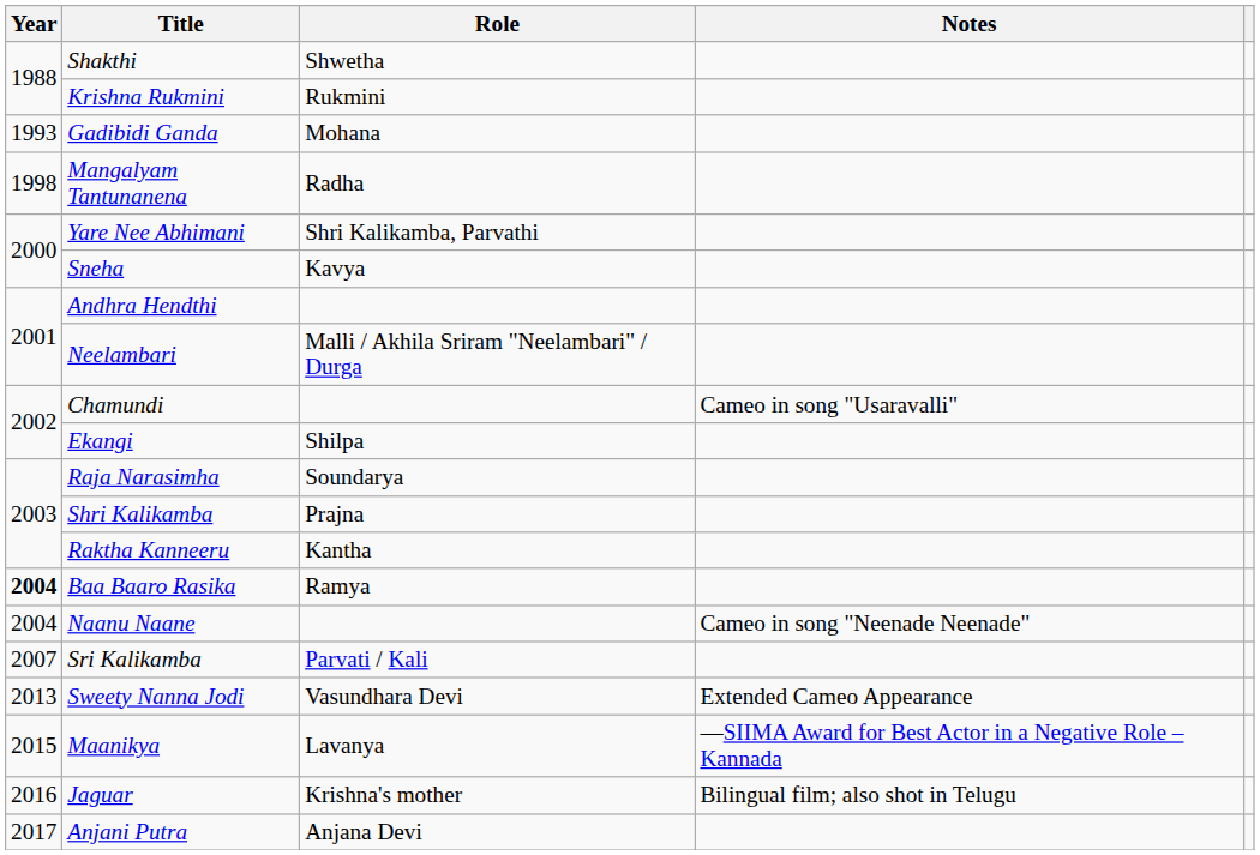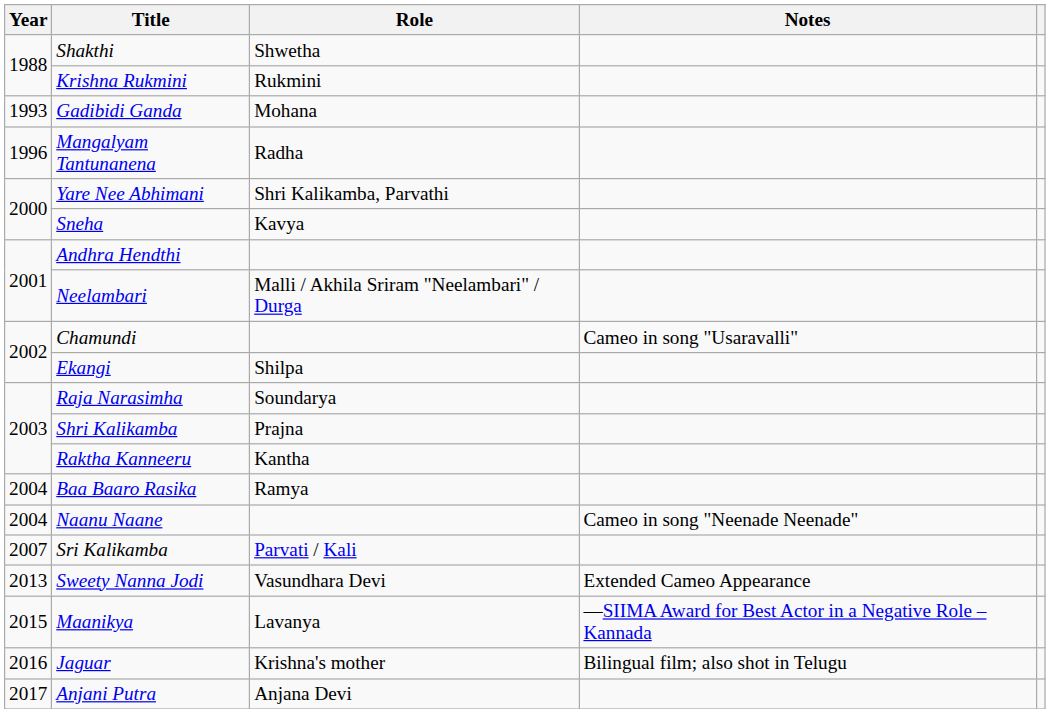Mangalyam Tantunanena | Year: 1998 -> 1996
Baa Baaro Rasika | Year: bold -> normal
